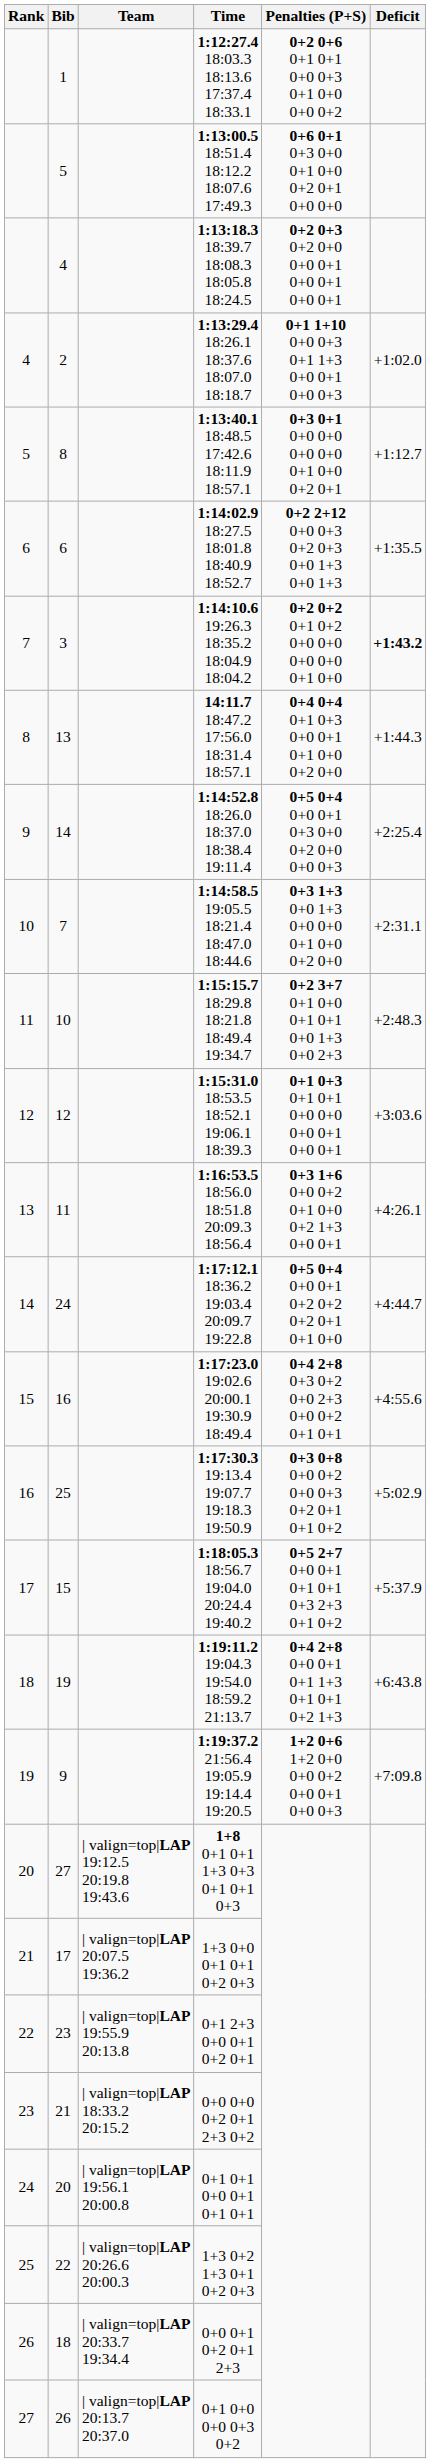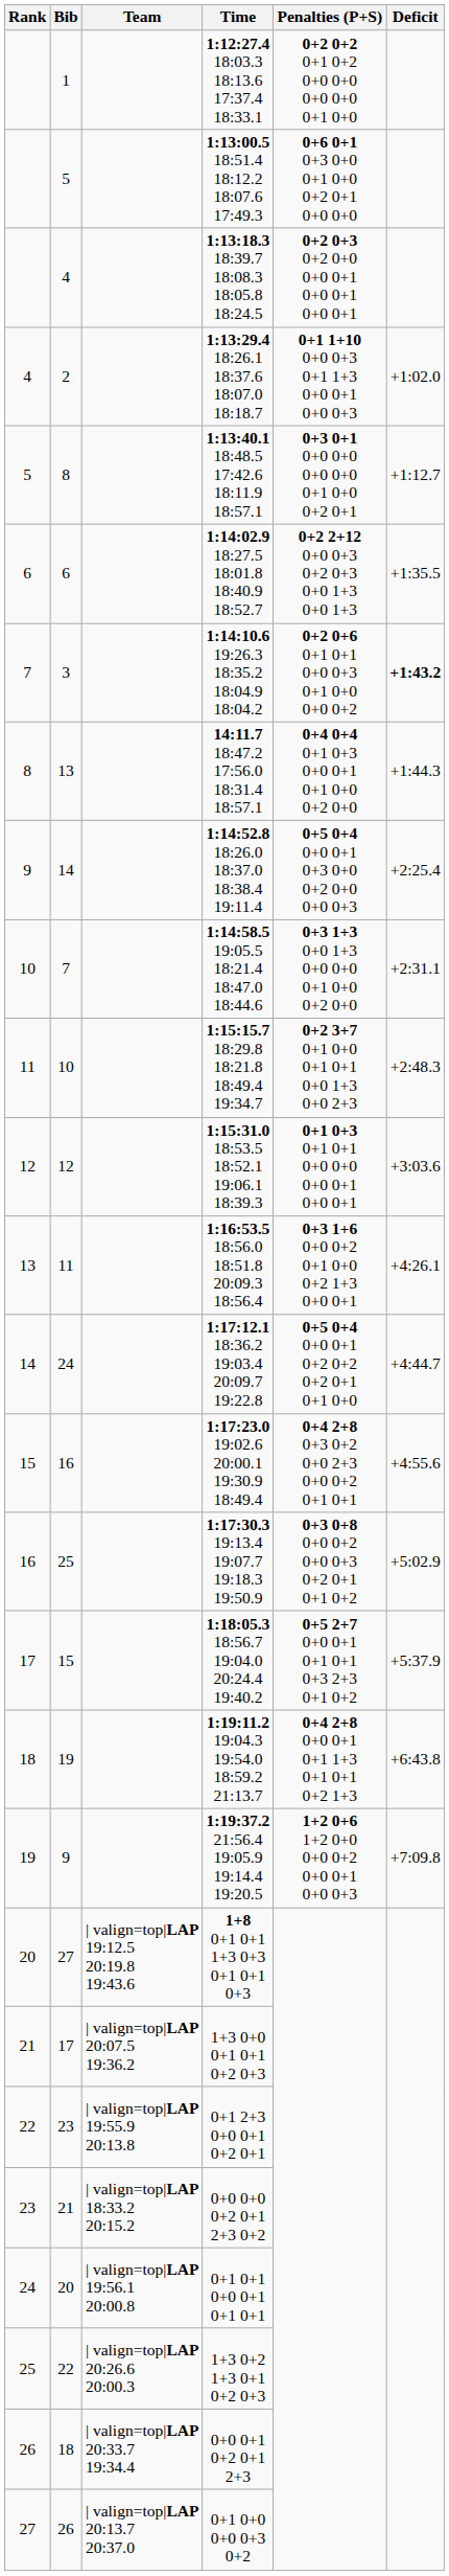1 | Penalties (P+S): 0+2 0+6 0+1 0+1 0+0 0+3 0+1 0+0 0+0 0+2 -> 0+2 0+2 0+1 0+2 0+0 0+0 0+0 0+0 0+1 0+0
3 | Penalties (P+S): 0+2 0+2 0+1 0+2 0+0 0+0 0+0 0+0 0+1 0+0 -> 0+2 0+6 0+1 0+1 0+0 0+3 0+1 0+0 0+0 0+2
